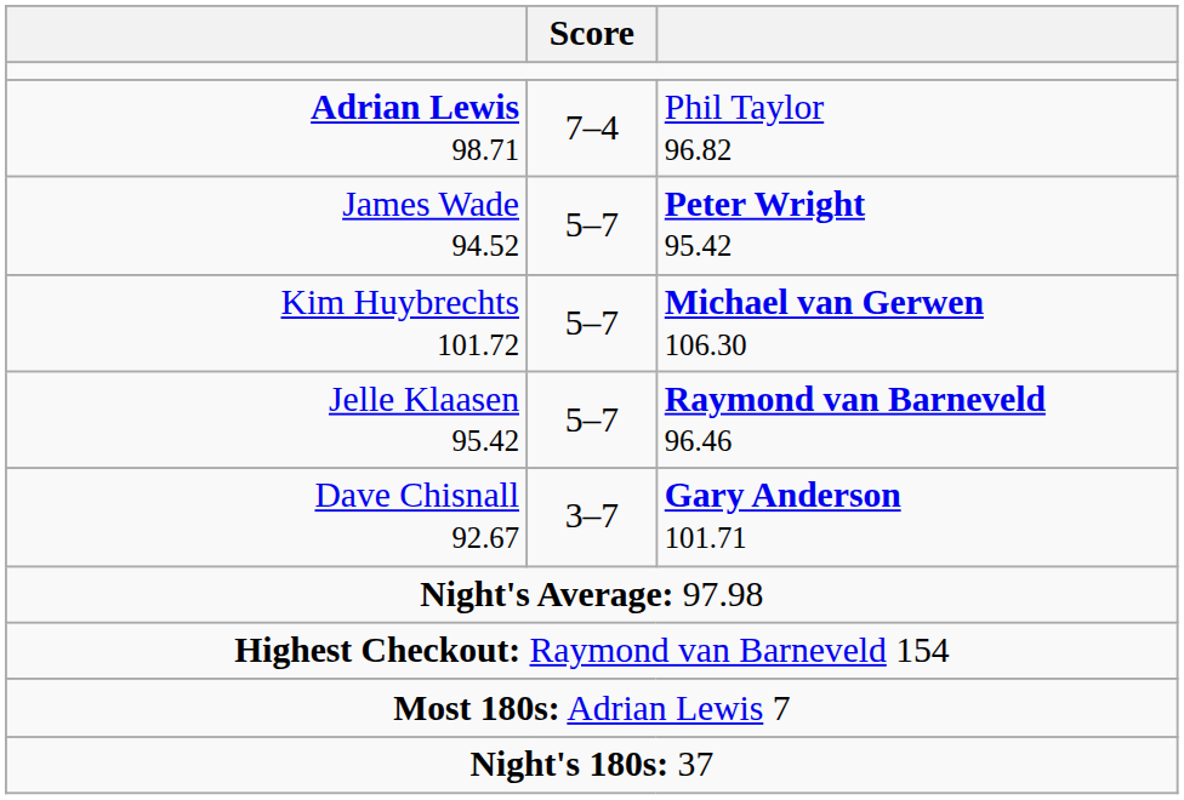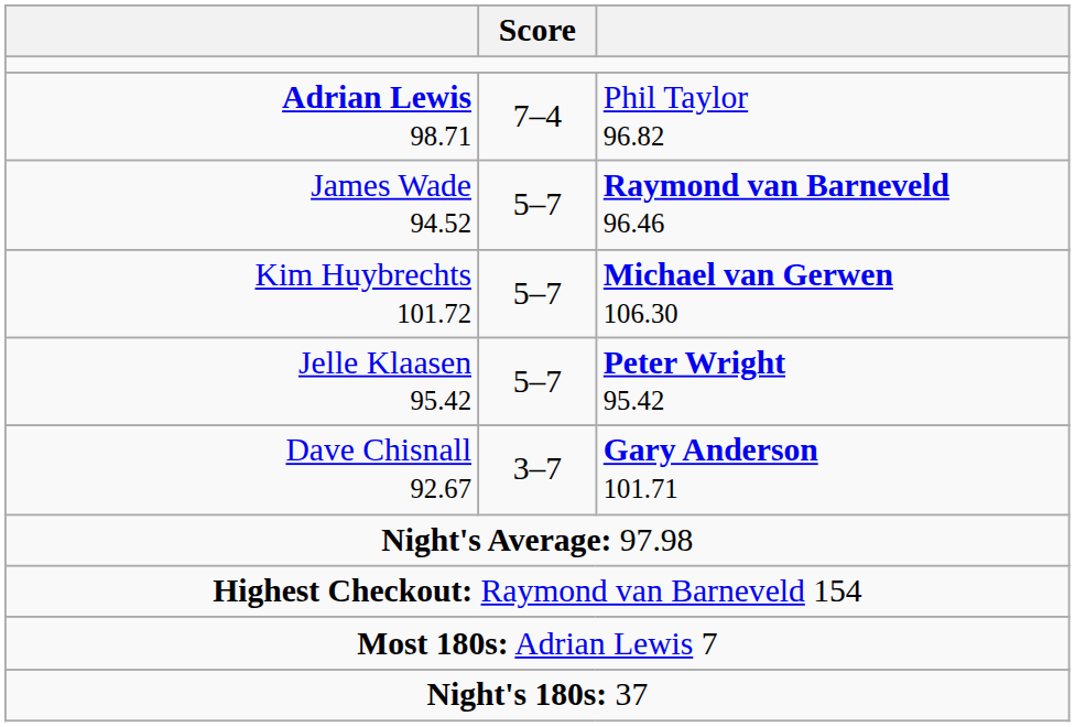James Wade 94.52 | column 3: Peter Wright 95.42 -> Raymond van Barneveld 96.46
Jelle Klaasen 95.42 | column 3: Raymond van Barneveld 96.46 -> Peter Wright 95.42
